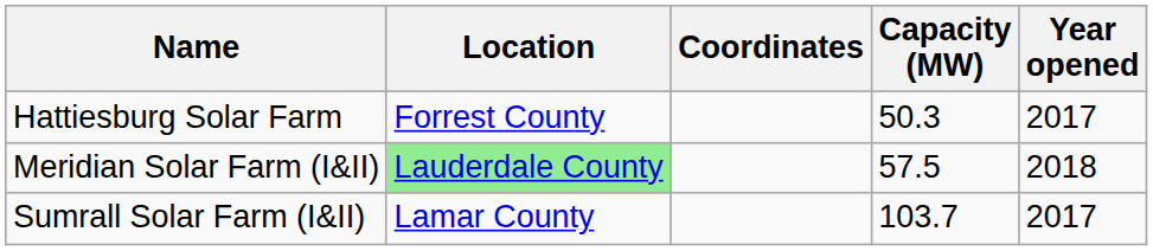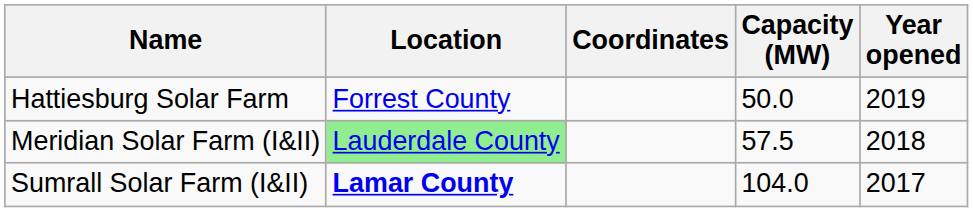Hattiesburg Solar Farm | Capacity (MW): 50.3 -> 50.0
Hattiesburg Solar Farm | Year opened: 2017 -> 2019
Sumrall Solar Farm (I&II) | Location: normal -> bold
Sumrall Solar Farm (I&II) | Capacity (MW): 103.7 -> 104.0
